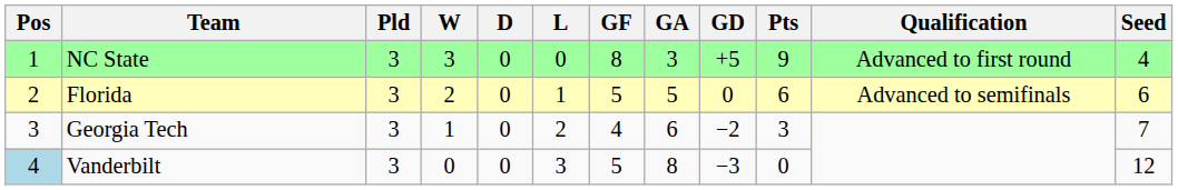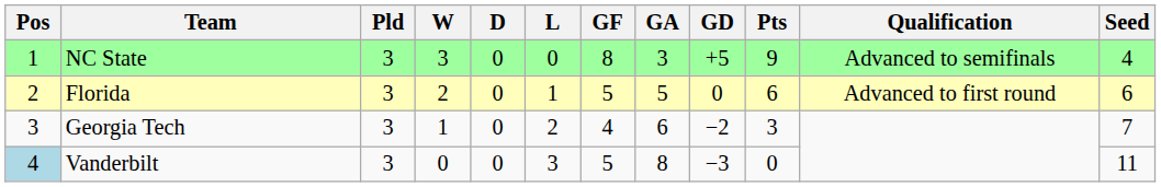NC State | Qualification: Advanced to first round -> Advanced to semifinals
Florida | Qualification: Advanced to semifinals -> Advanced to first round
Vanderbilt | Seed: 12 -> 11
